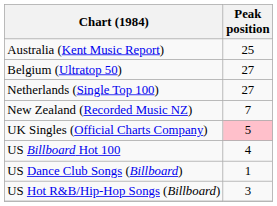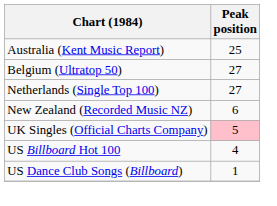New Zealand (Recorded Music NZ) | Peak position: 7 -> 6
- row: US Hot R&B/Hip-Hop Songs (Billboard) | 3
